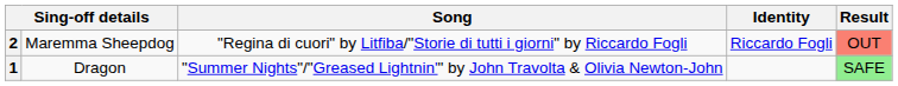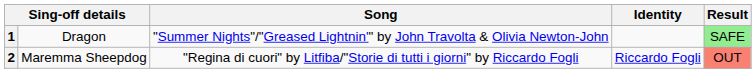rows swapped: 1 <-> 2
